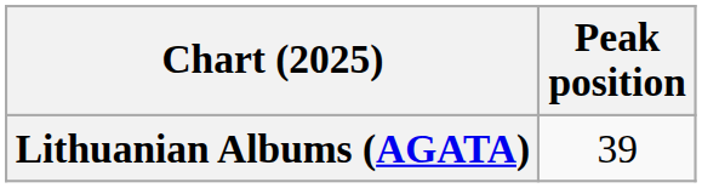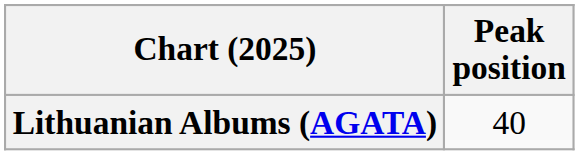Lithuanian Albums (AGATA) | Peak position: 39 -> 40
